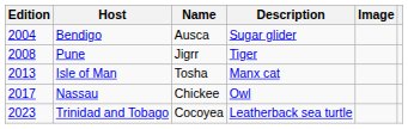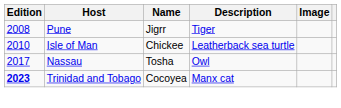- row: 2004 | Bendigo | Ausca | Sugar glider
Isle of Man | Edition: 2013 -> 2010
Isle of Man | Name: Tosha -> Chickee
Isle of Man | Description: Manx cat -> Leatherback sea turtle
Nassau | Name: Chickee -> Tosha
Trinidad and Tobago | Edition: normal -> bold
Trinidad and Tobago | Description: Leatherback sea turtle -> Manx cat
